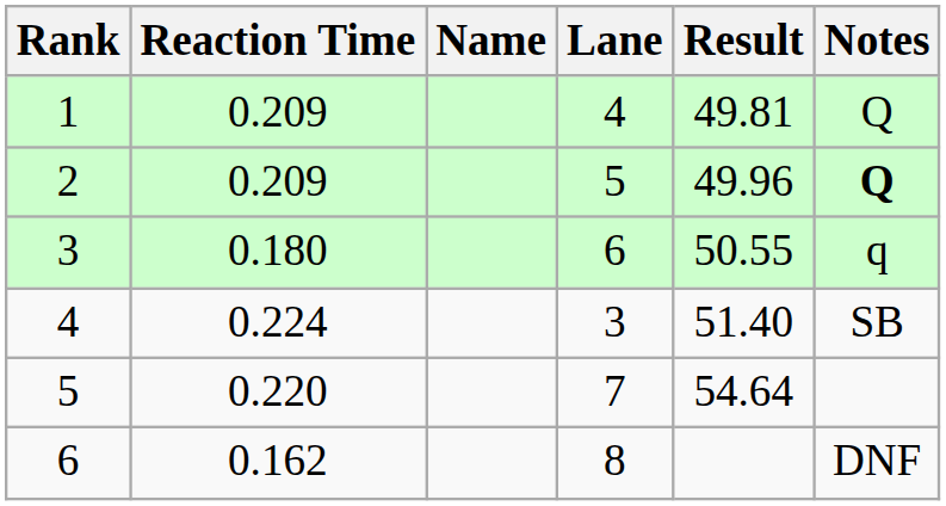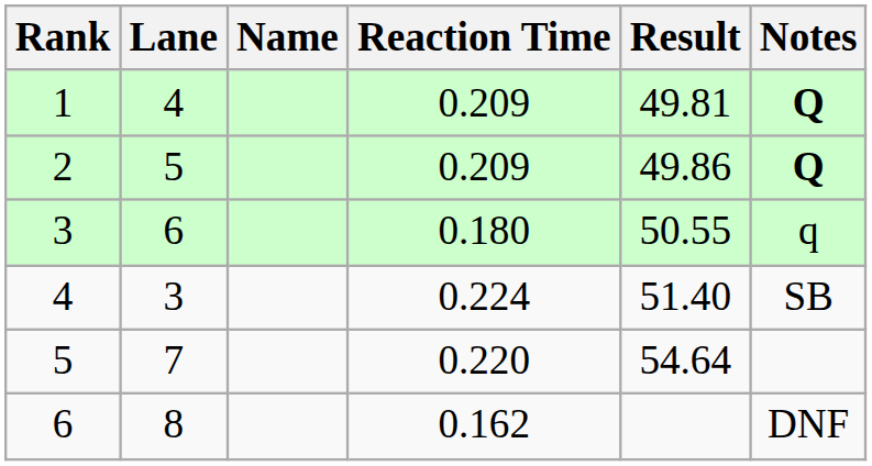columns swapped: Lane <-> Reaction Time
1 | Notes: normal -> bold
2 | Result: 49.96 -> 49.86
